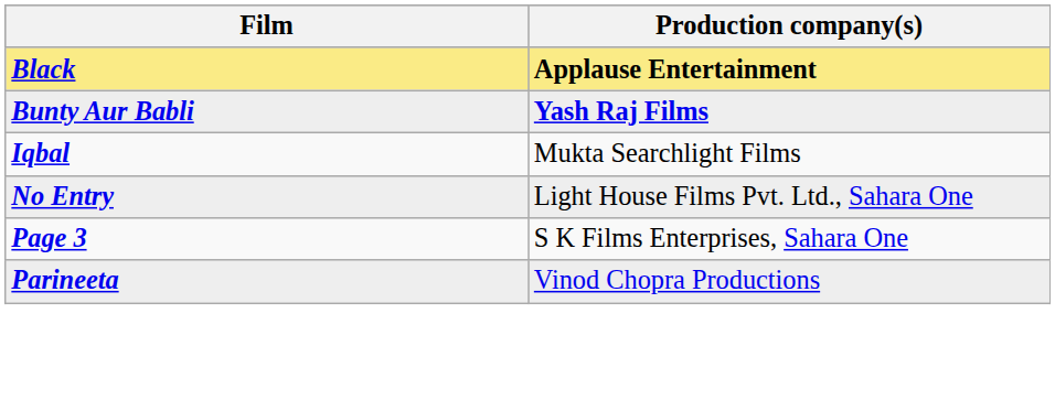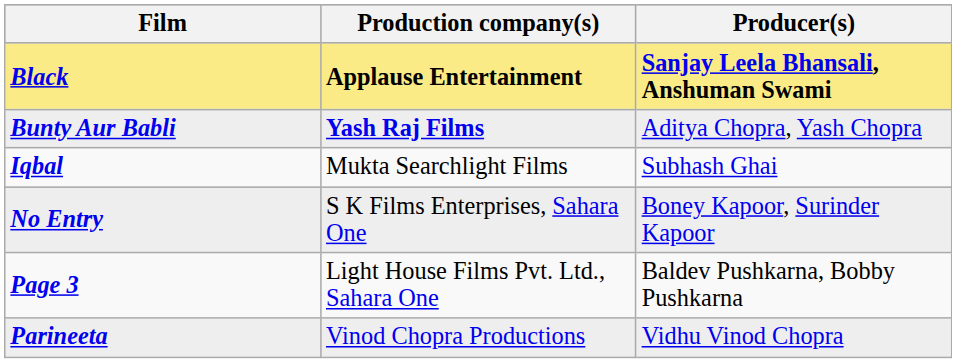+ column: Producer(s) | Sanjay Leela Bhansali, Anshuman Swami | Aditya Chopra, Yash Chopra | Subhash Ghai | Boney Kapoor, Surinder Kapoor | Baldev Pushkarna, Bobby Pushkarna | Vidhu Vinod Chopra
No Entry | Production company(s): Light House Films Pvt. Ltd., Sahara One -> S K Films Enterprises, Sahara One
Page 3 | Production company(s): S K Films Enterprises, Sahara One -> Light House Films Pvt. Ltd., Sahara One
